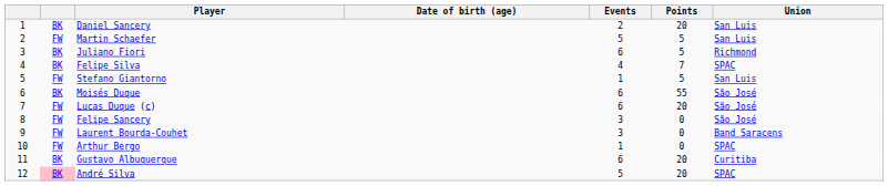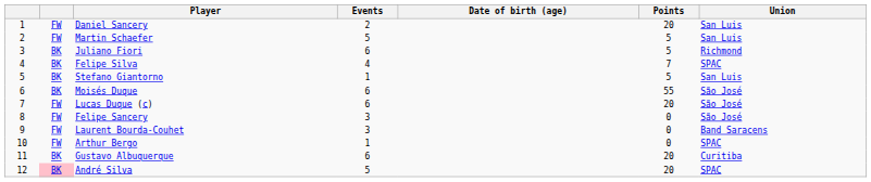columns swapped: Date of birth (age) <-> Events
Daniel Sancery | column 2: BK -> FW
Stefano Giantorno | column 2: FW -> BK
